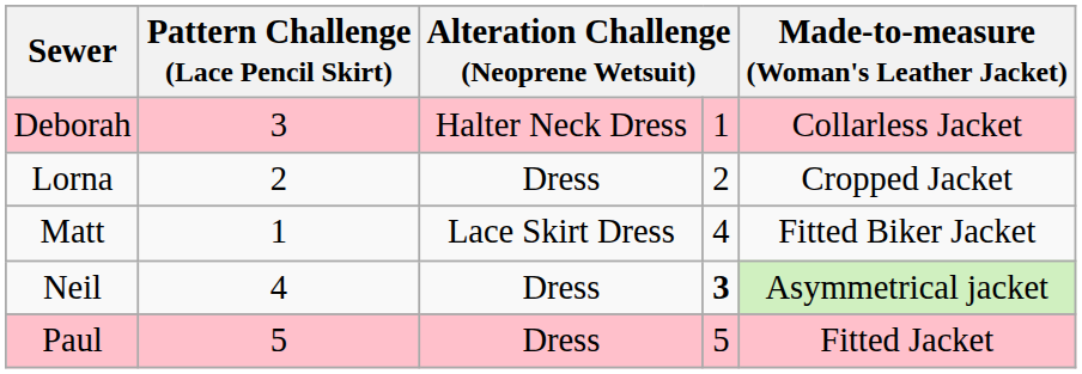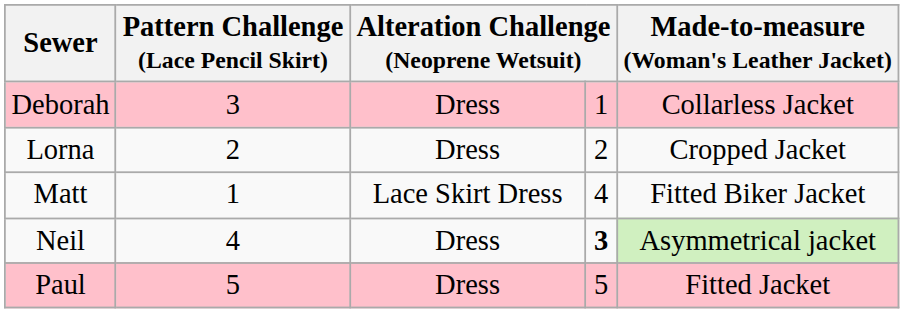Deborah | column 3: Halter Neck Dress -> Dress
